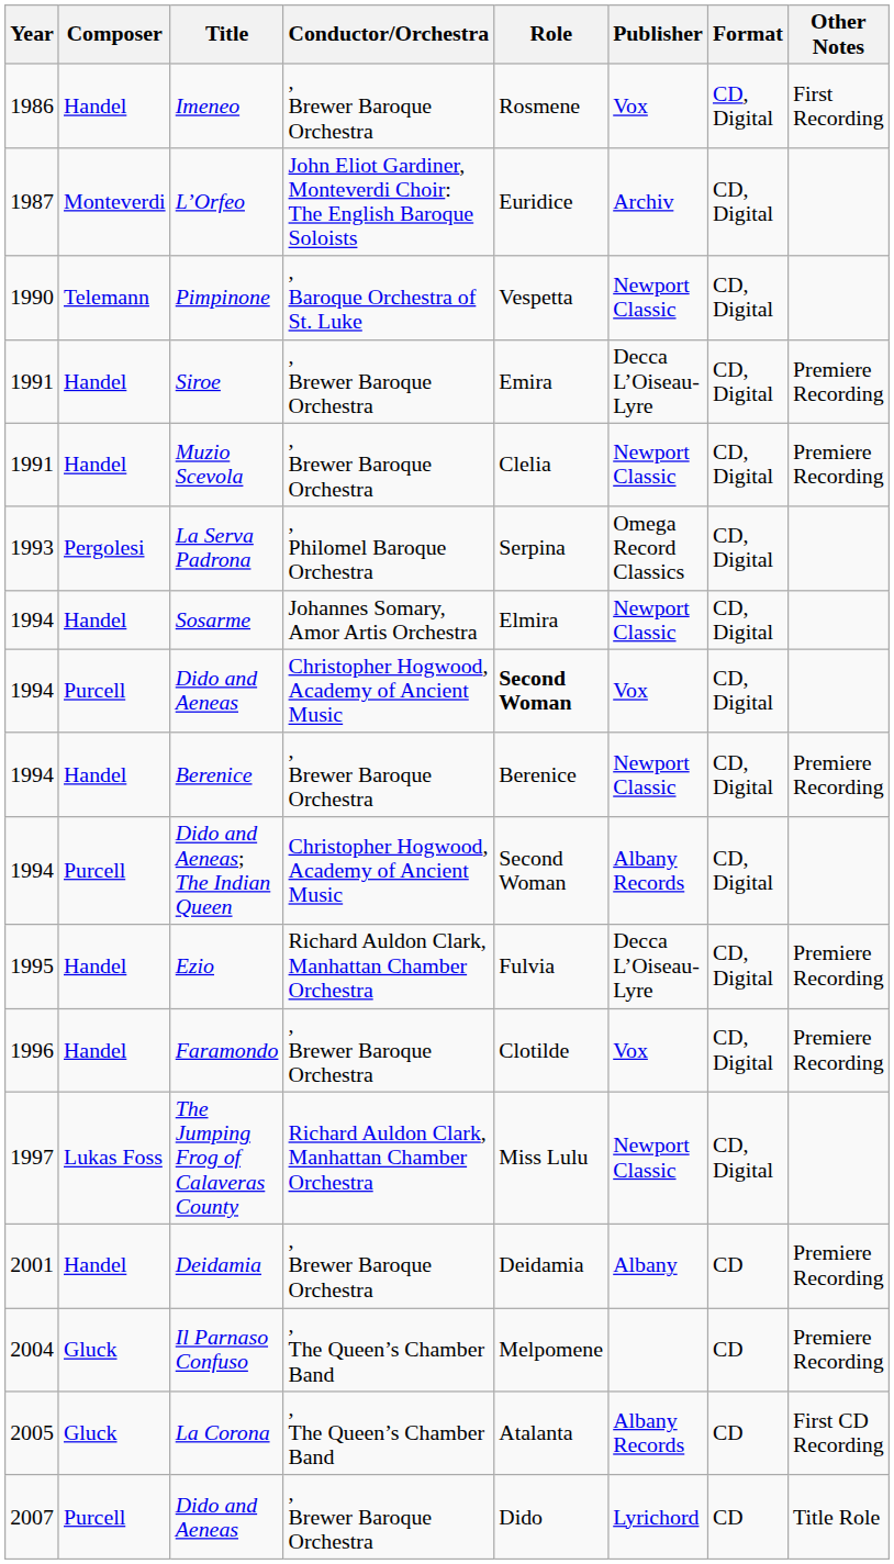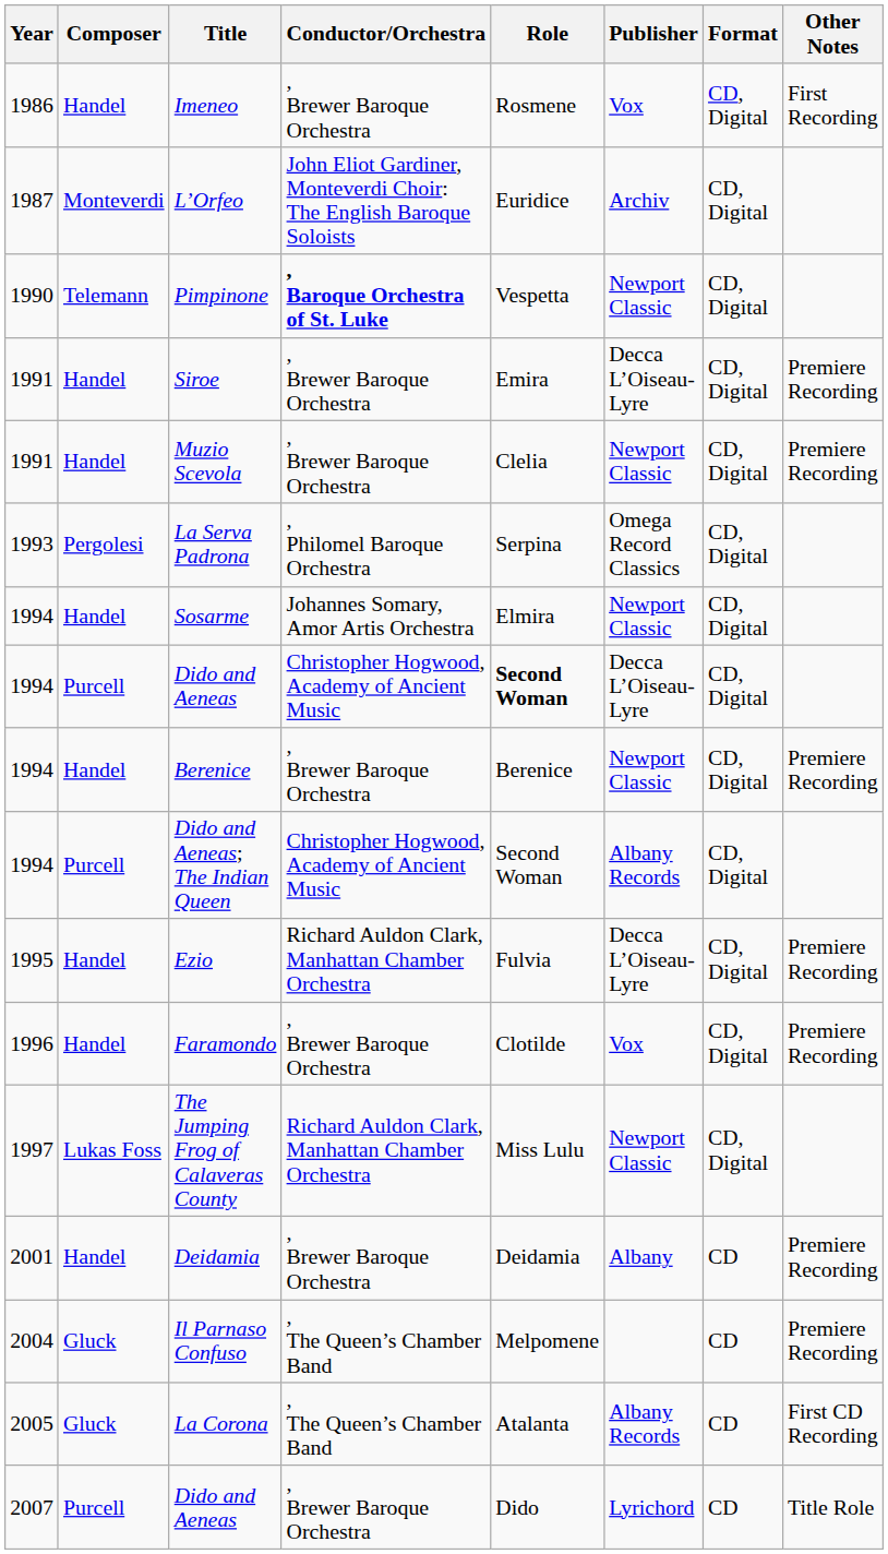Pimpinone | Conductor/Orchestra: normal -> bold
1994 / Dido and Aeneas | Publisher: Vox -> Decca L’Oiseau-Lyre
